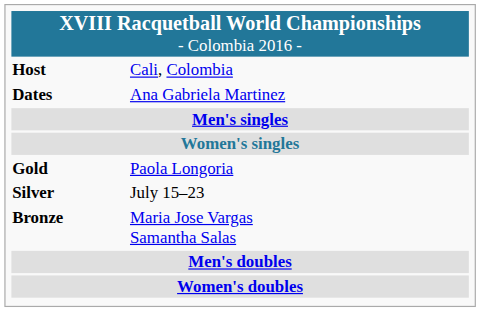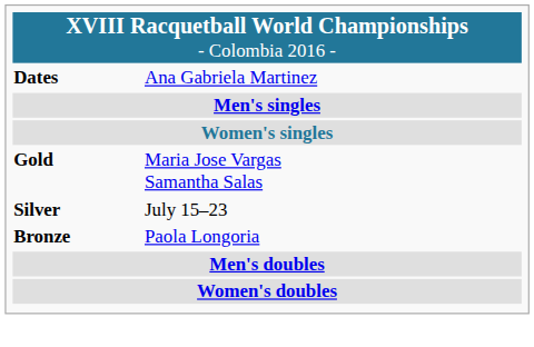- row: Host | Cali, Colombia
Gold | column 2: Paola Longoria -> Maria Jose Vargas Samantha Salas
Bronze | column 2: Maria Jose Vargas Samantha Salas -> Paola Longoria
